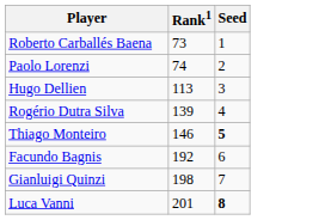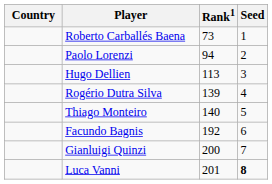+ column: Country
Paolo Lorenzi | Rank1: 74 -> 94
Thiago Monteiro | Rank1: 146 -> 140
Thiago Monteiro | Seed: bold -> normal
Gianluigi Quinzi | Rank1: 198 -> 200
